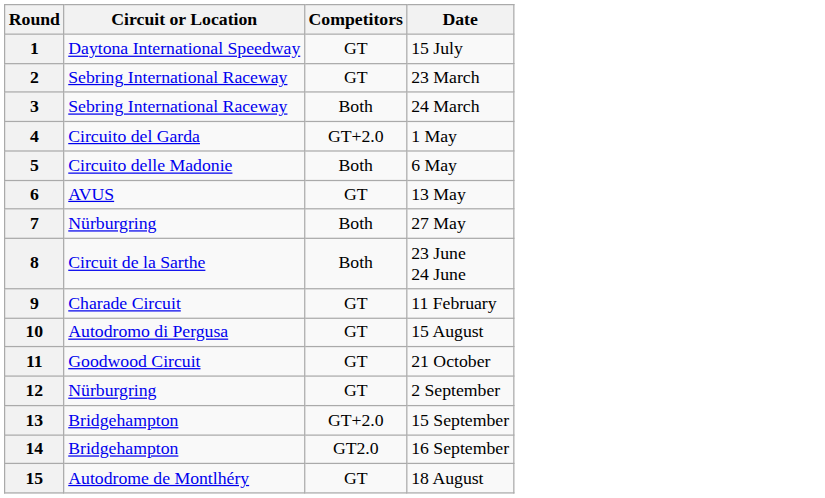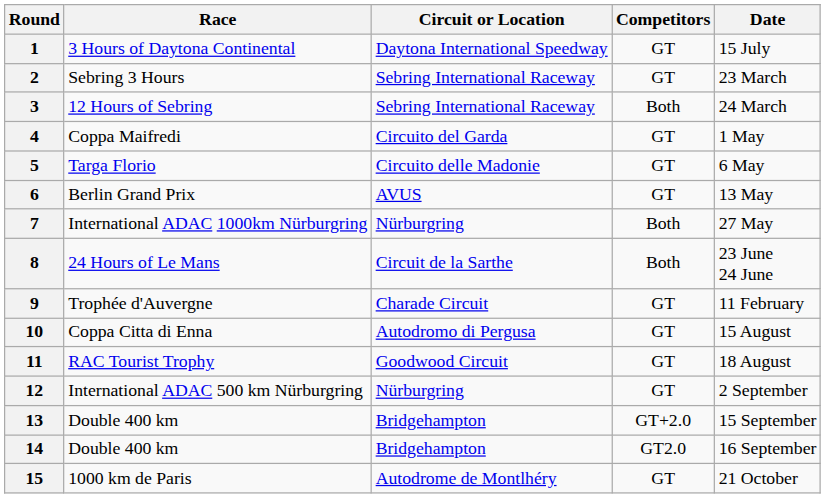+ column: Race | 3 Hours of Daytona Continental | Sebring 3 Hours | 12 Hours of Sebring | Coppa Maifredi | Targa Florio | Berlin Grand Prix | International ADAC 1000km Nürburgring | 24 Hours of Le Mans | Trophée d'Auvergne | Coppa Citta di Enna | RAC Tourist Trophy | International ADAC 500 km Nürburgring | Double 400 km | Double 400 km | 1000 km de Paris
4 | Competitors: GT+2.0 -> GT
5 | Competitors: Both -> GT
11 | Date: 21 October -> 18 August
15 | Date: 18 August -> 21 October
